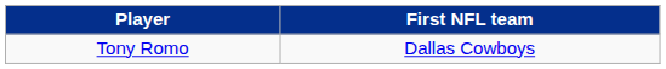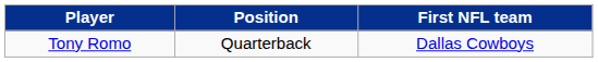+ column: Position | Quarterback
